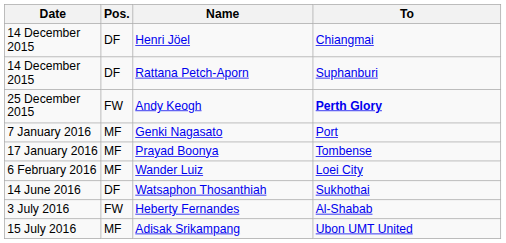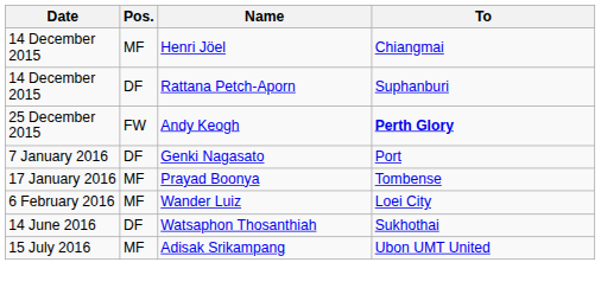Henri Jöel | Pos.: DF -> MF
Genki Nagasato | Pos.: MF -> DF
- row: 3 July 2016 | FW | Heberty Fernandes | Al-Shabab
